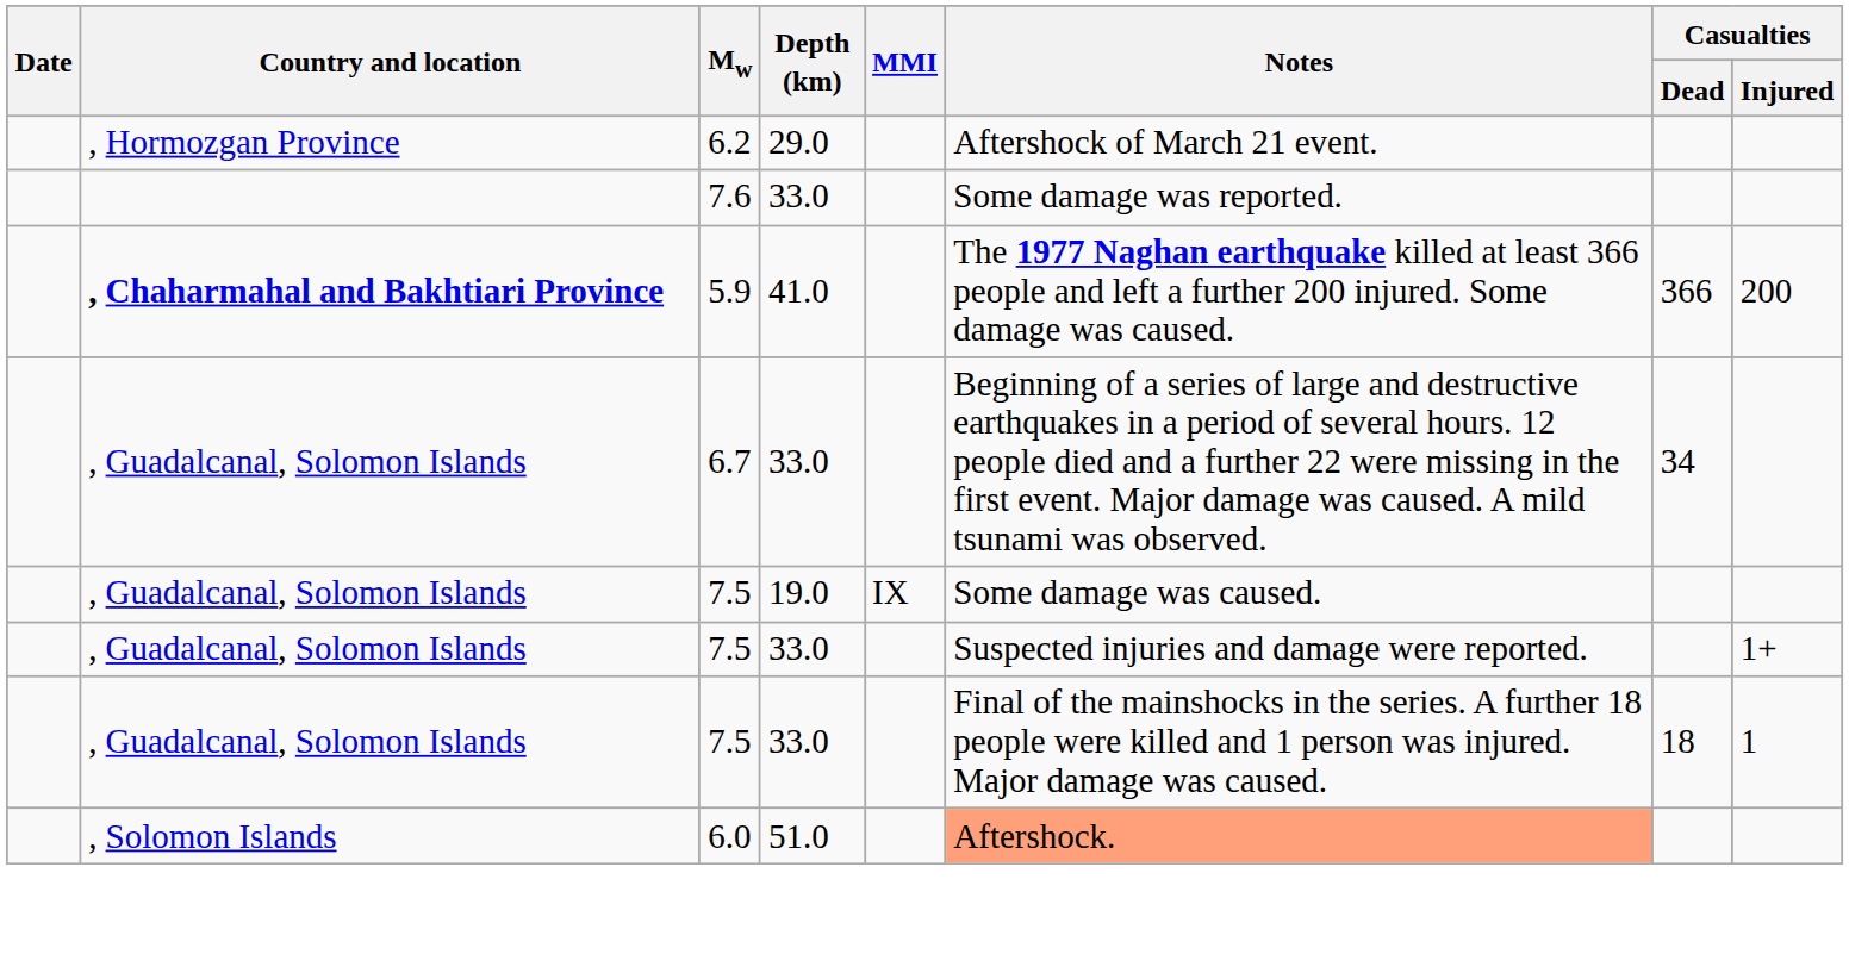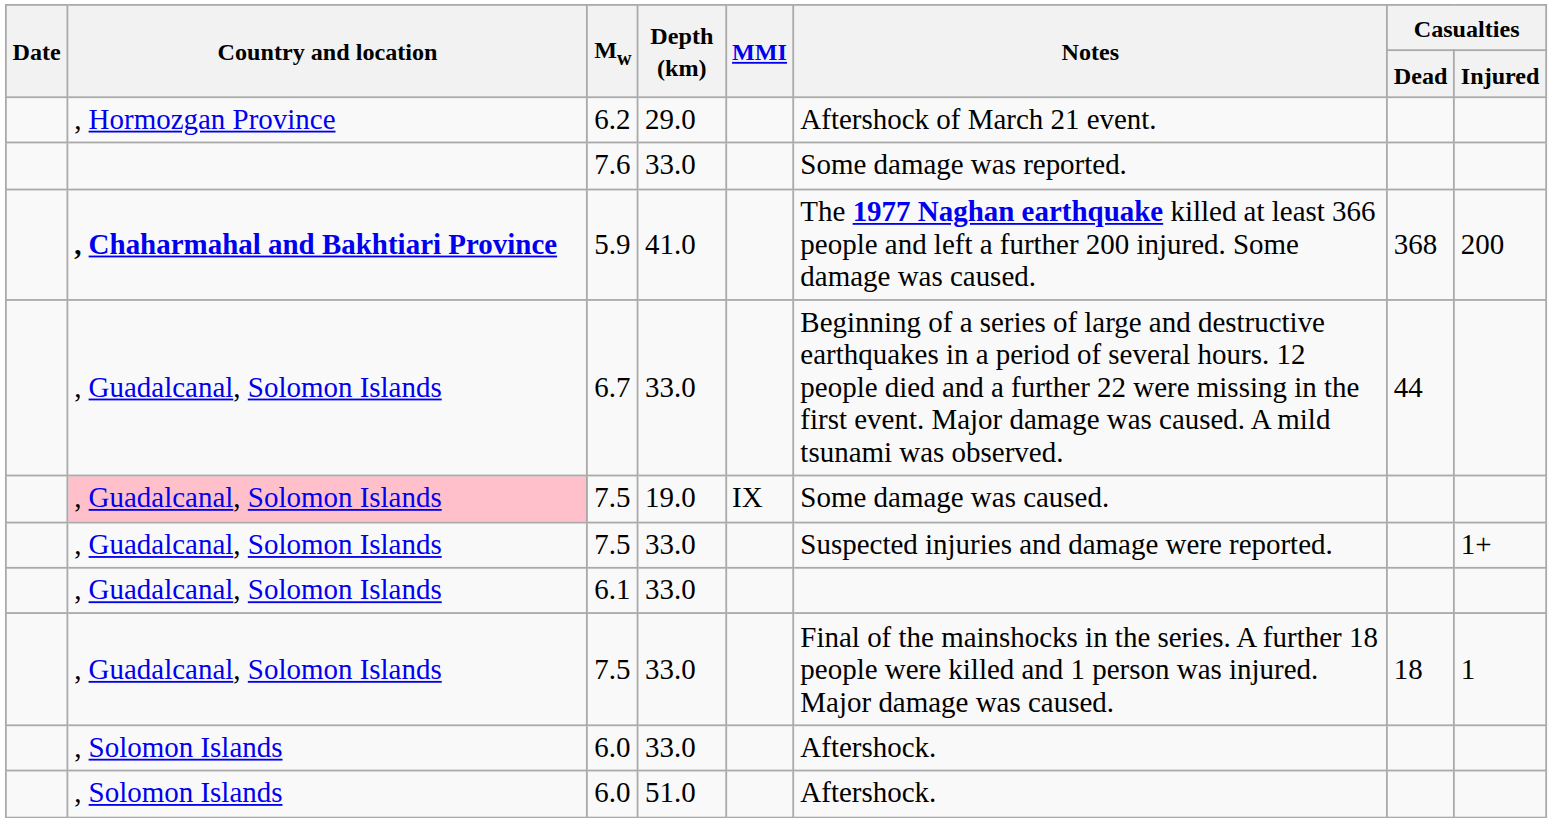5.9 | Casualties / Dead: 366 -> 368
6.7 | Casualties / Dead: 34 -> 44
7.5 / 19.0 | Country and location: no background -> pink background
+ row: , Guadalcanal, Solomon Islands | 6.1 | 33.0
+ row: , Solomon Islands | 6.0 | 33.0 | Aftershock.
6.0 / 51.0 | Notes: lightsalmon background -> no background
